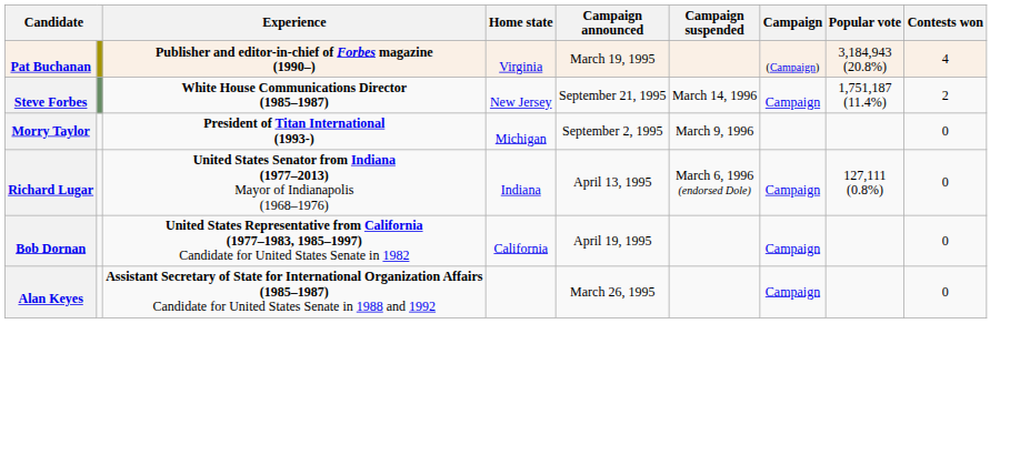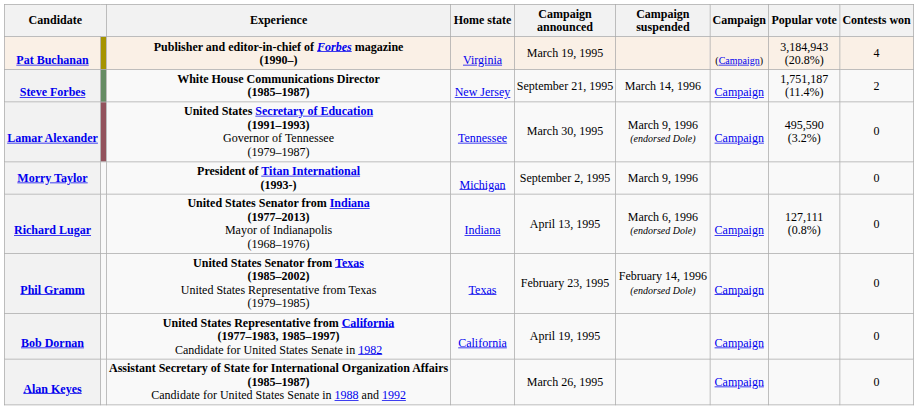+ row: Lamar Alexander | United States Secretary of Education (1991–1993) Governor of Tennessee (1979–1987) | Tennessee | March 30, 1995 | March 9, 1996 (endorsed Dole) | Campaign | 495,590 (3.2%) | 0
+ row: Phil Gramm | United States Senator from Texas (1985–2002) United States Representative from Texas (1979–1985) | Texas | February 23, 1995 | February 14, 1996 (endorsed Dole) | Campaign | 0
